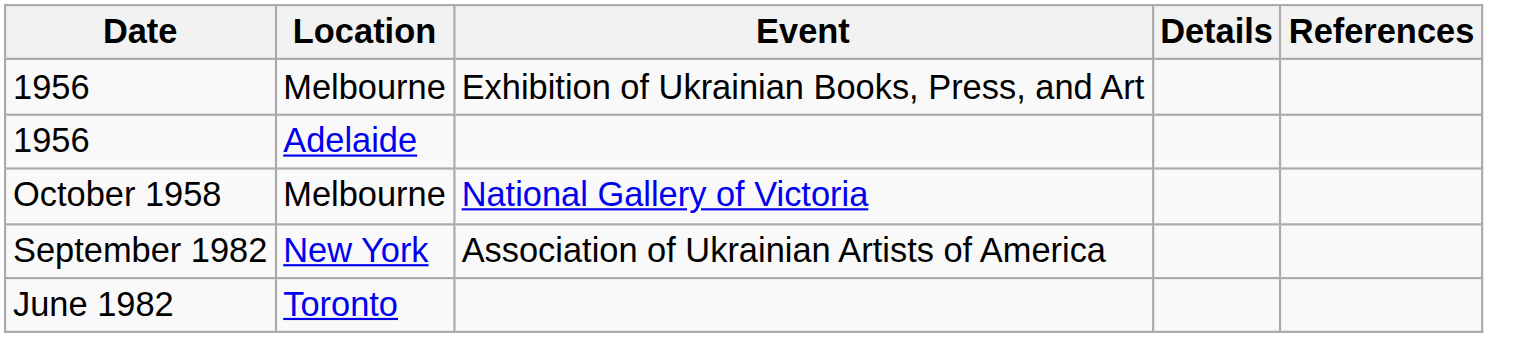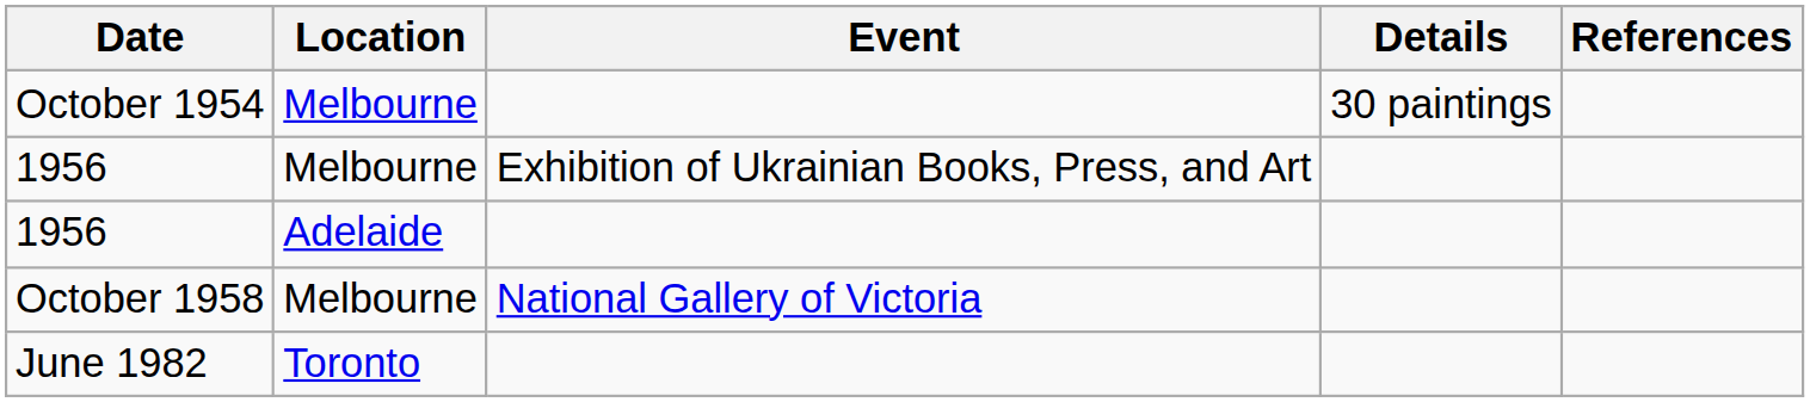+ row: October 1954 | Melbourne | 30 paintings
- row: September 1982 | New York | Association of Ukrainian Artists of America
